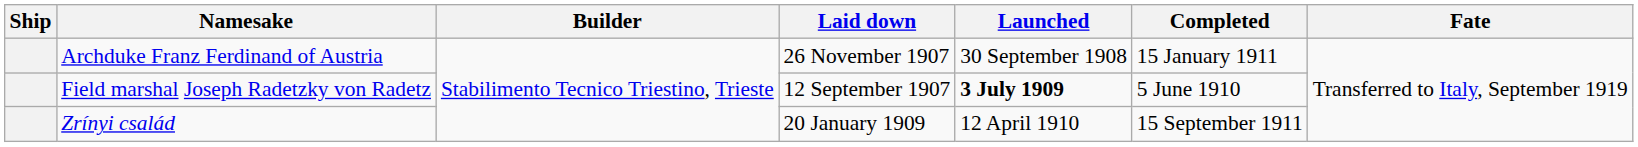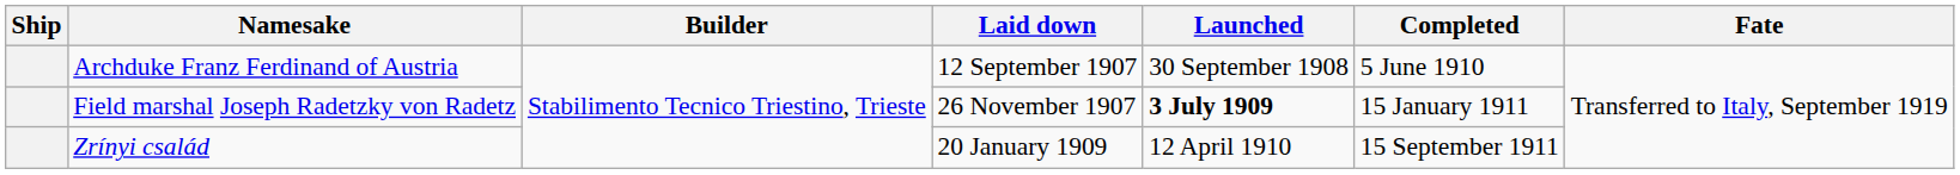Archduke Franz Ferdinand of Austria | Laid down: 26 November 1907 -> 12 September 1907
Archduke Franz Ferdinand of Austria | Completed: 15 January 1911 -> 5 June 1910
Field marshal Joseph Radetzky von Radetz | Laid down: 12 September 1907 -> 26 November 1907
Field marshal Joseph Radetzky von Radetz | Completed: 5 June 1910 -> 15 January 1911
